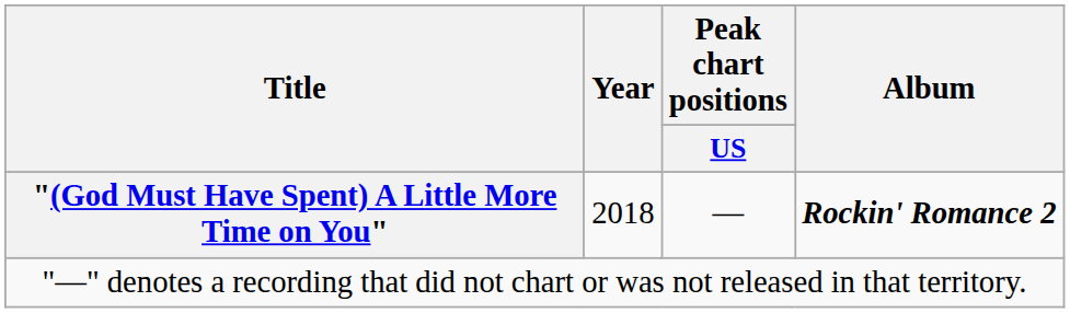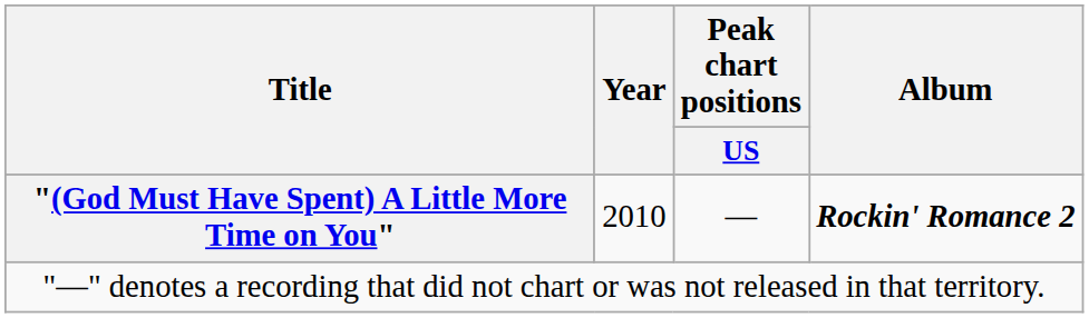"(God Must Have Spent) A Little More Time on You" | Year: 2018 -> 2010
